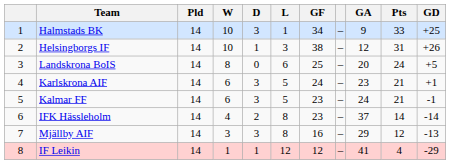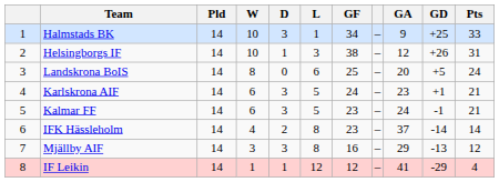columns swapped: GD <-> Pts
